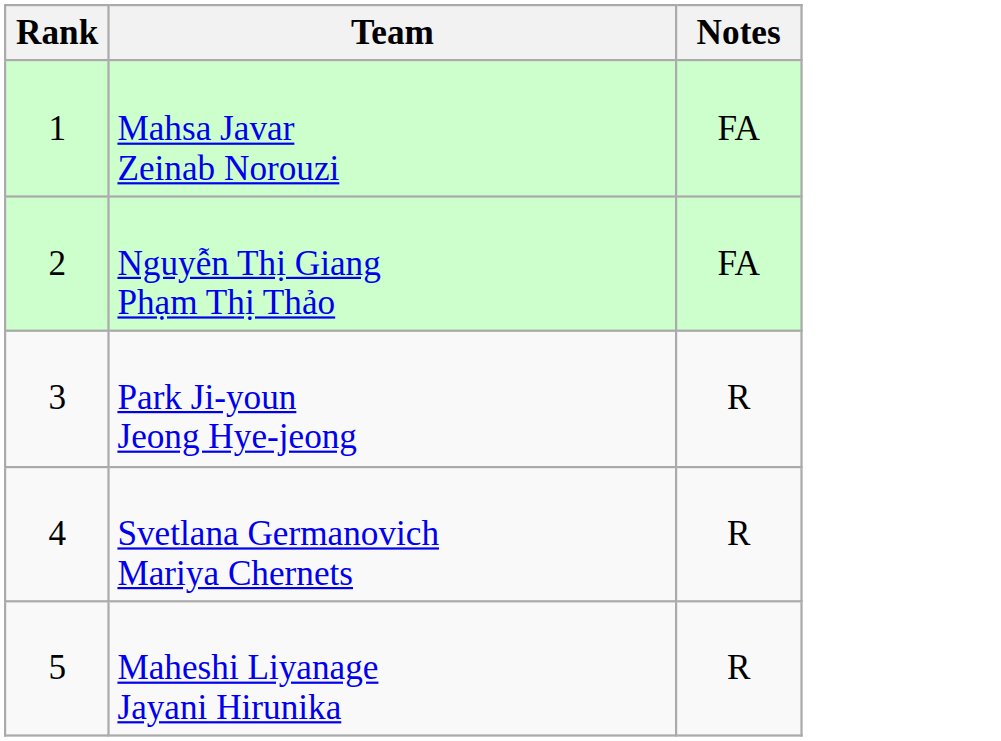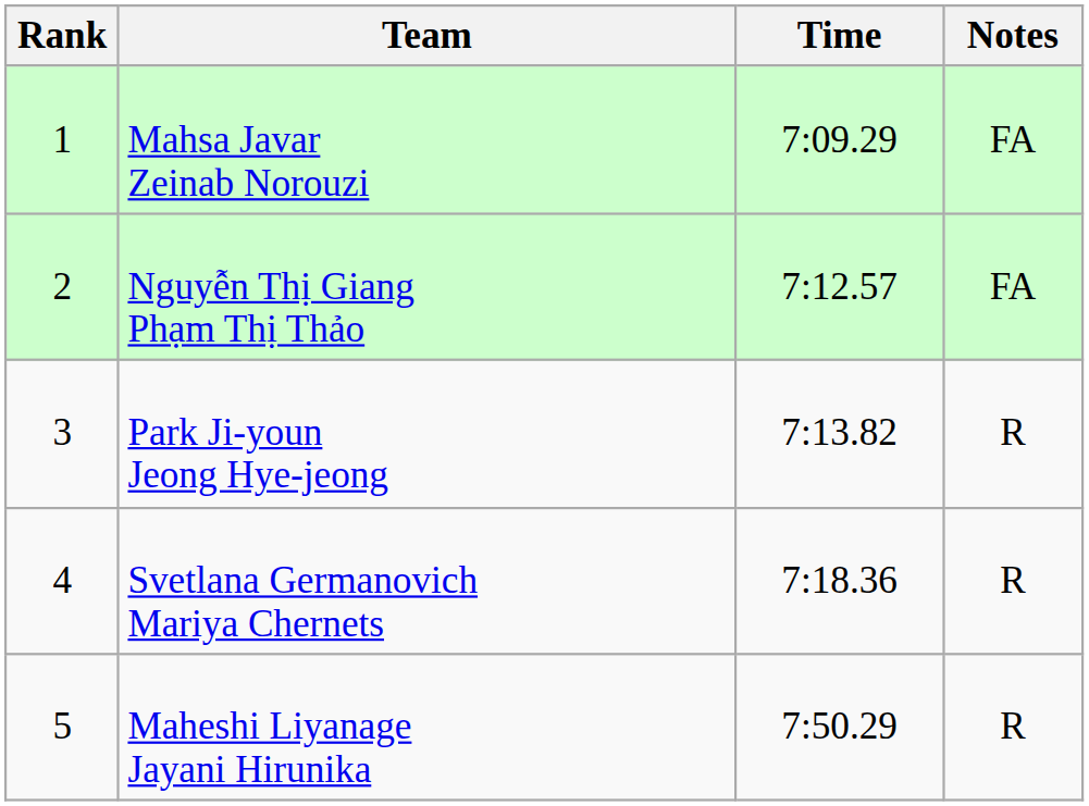+ column: Time | 7:09.29 | 7:12.57 | 7:13.82 | 7:18.36 | 7:50.29
